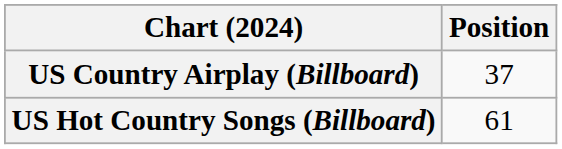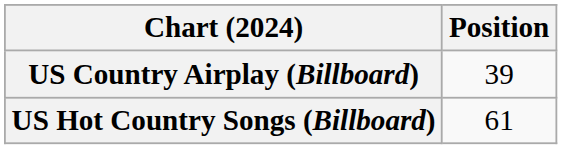US Country Airplay (Billboard) | Position: 37 -> 39
